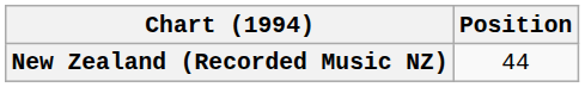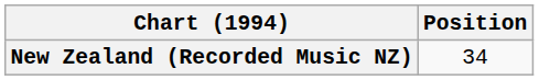New Zealand (Recorded Music NZ) | Position: 44 -> 34
